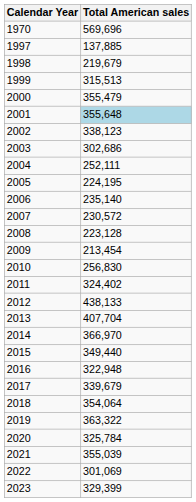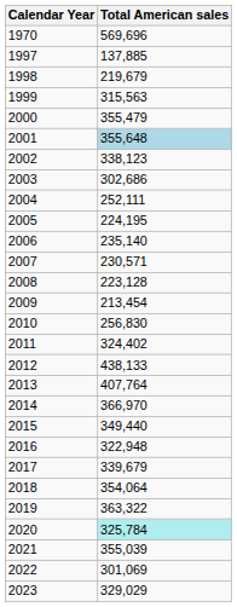1999 | Total American sales: 315,513 -> 315,563
2007 | Total American sales: 230,572 -> 230,571
2013 | Total American sales: 407,704 -> 407,764
2020 | Total American sales: no background -> paleturquoise background
2023 | Total American sales: 329,399 -> 329,029
